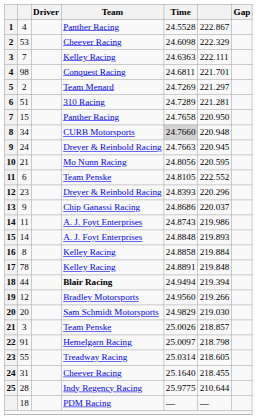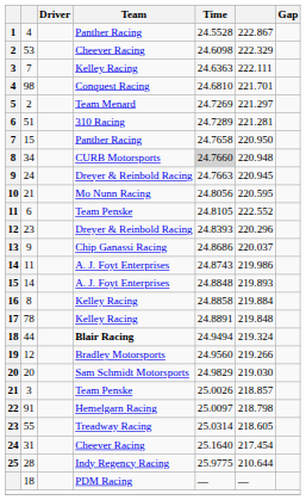98 | Time: 24.6811 -> 24.6810
44 | column 6: 219.394 -> 219.324
31 | column 6: 218.455 -> 217.454
